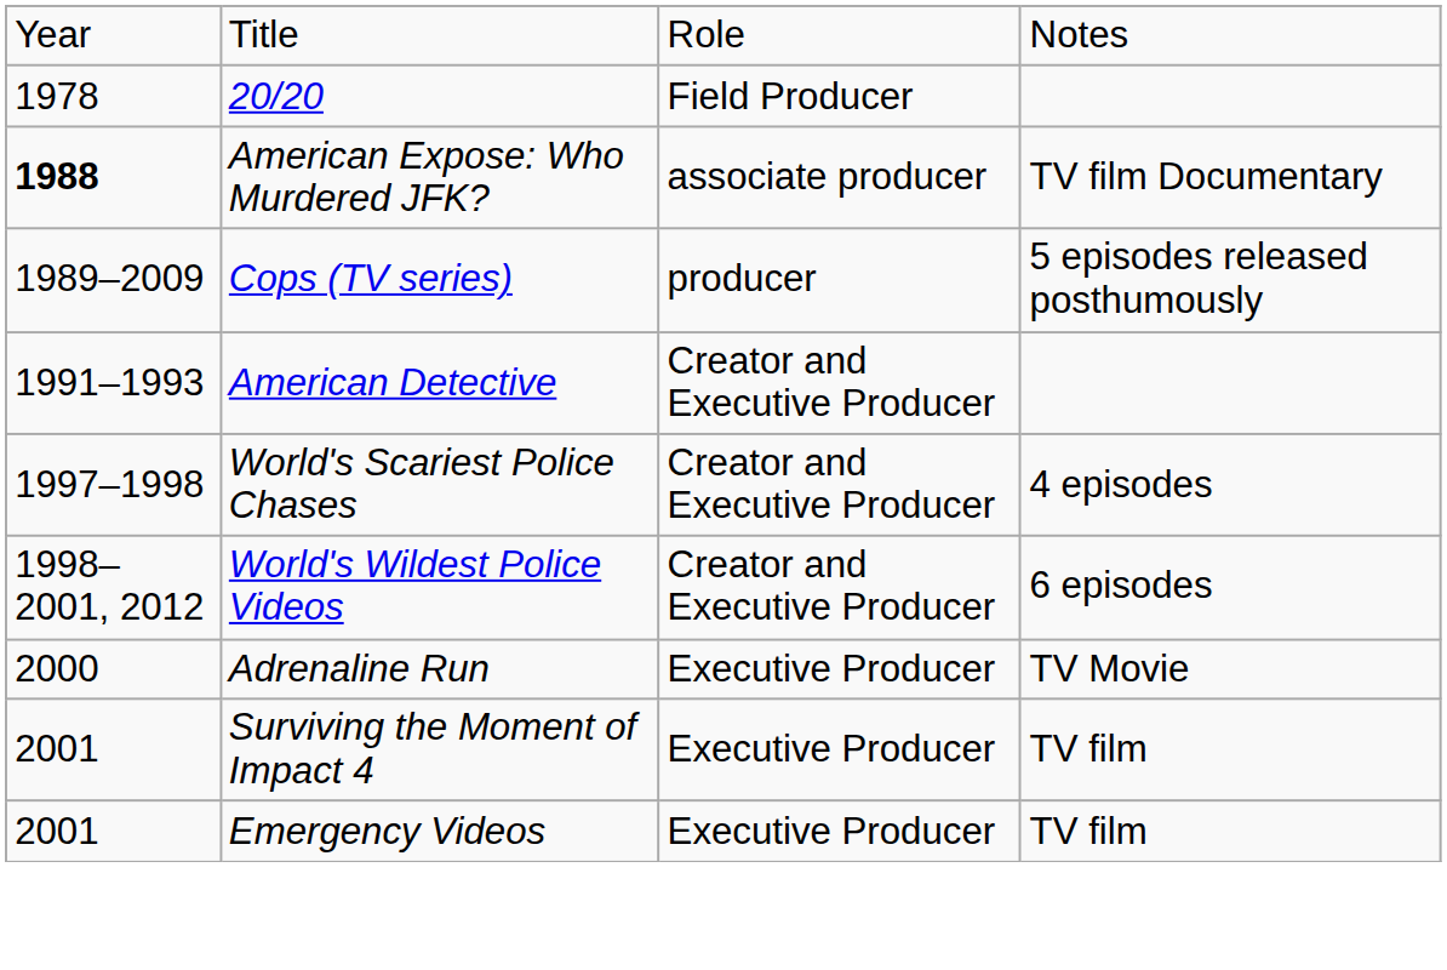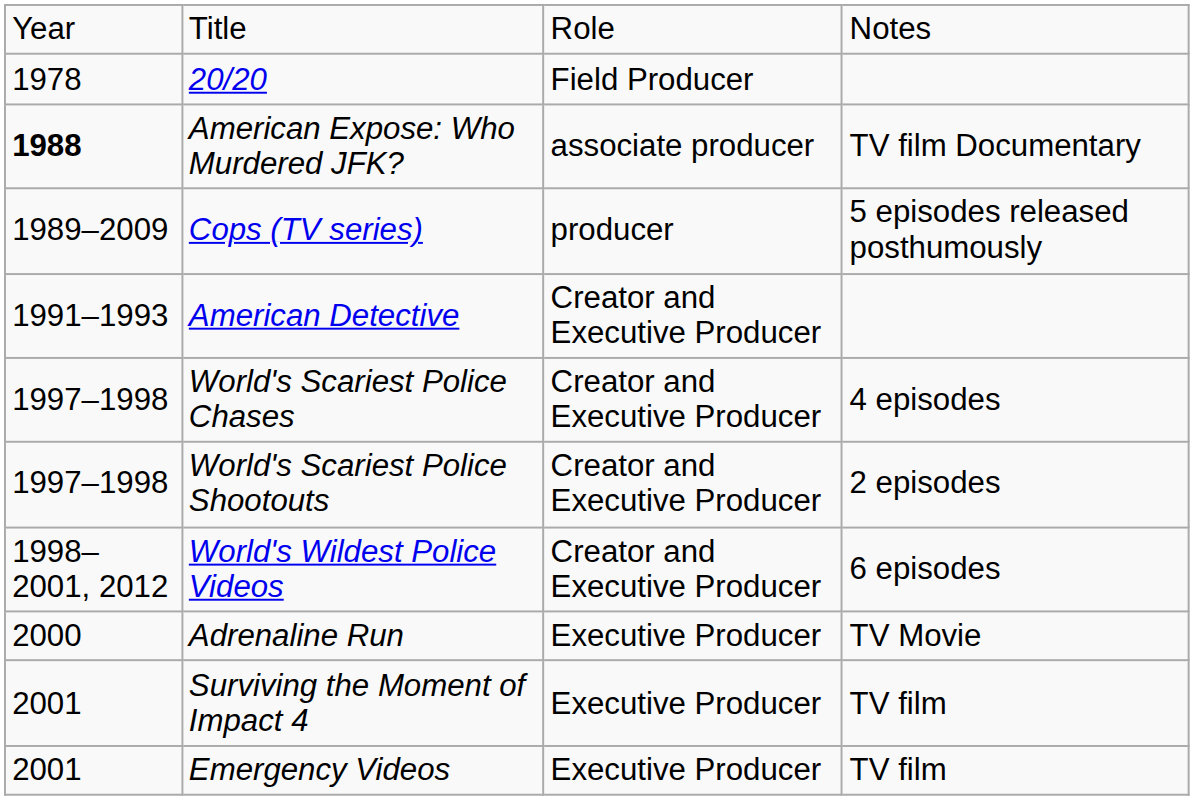+ row: 1997–1998 | World's Scariest Police Shootouts | Creator and Executive Producer | 2 episodes
